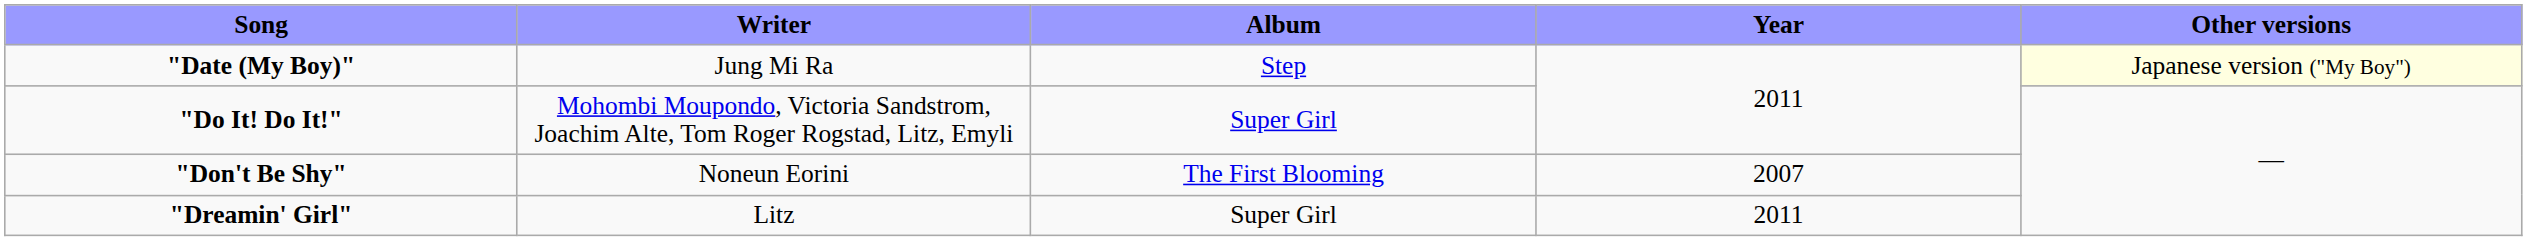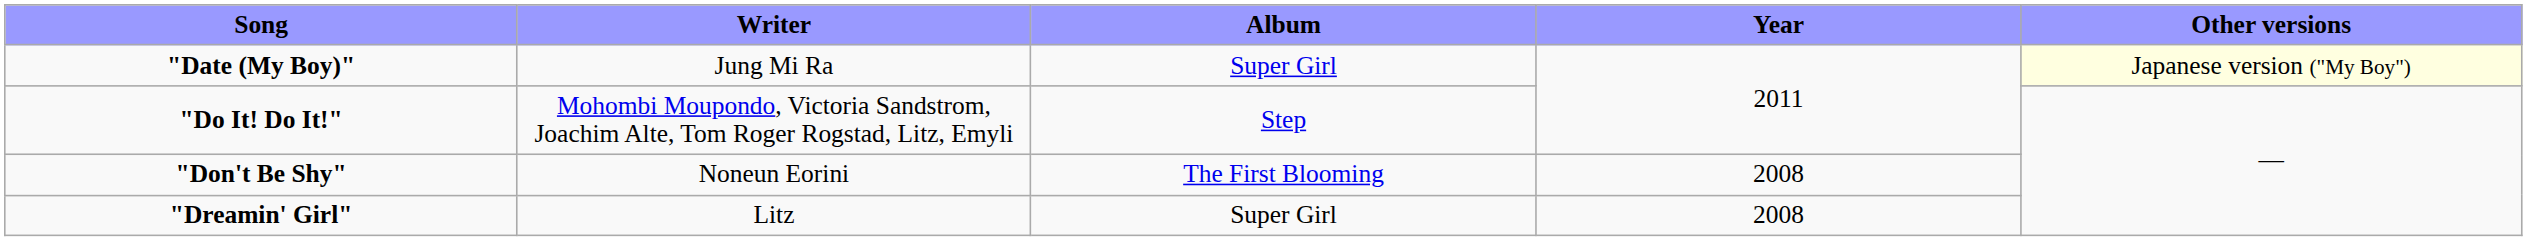"Date (My Boy)" | Album: Step -> Super Girl
"Do It! Do It!" | Album: Super Girl -> Step
"Don't Be Shy" | Year: 2007 -> 2008
"Dreamin' Girl" | Year: 2011 -> 2008
